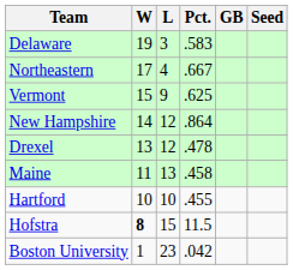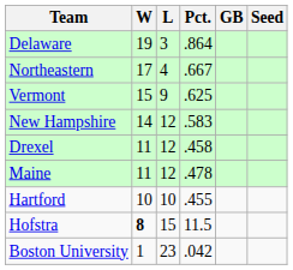Delaware | Pct.: .583 -> .864
New Hampshire | Pct.: .864 -> .583
Drexel | W: 13 -> 11
Drexel | Pct.: .478 -> .458
Maine | L: 13 -> 12
Maine | Pct.: .458 -> .478
